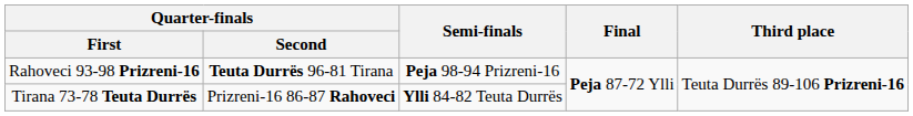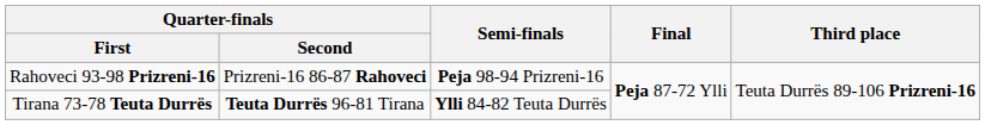Rahoveci 93-98 Prizreni-16 | Quarter-finals / Second: Teuta Durrës 96-81 Tirana -> Prizreni-16 86-87 Rahoveci
Tirana 73-78 Teuta Durrës | Quarter-finals / Second: Prizreni-16 86-87 Rahoveci -> Teuta Durrës 96-81 Tirana
